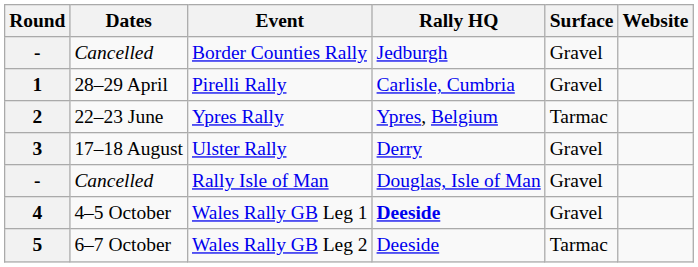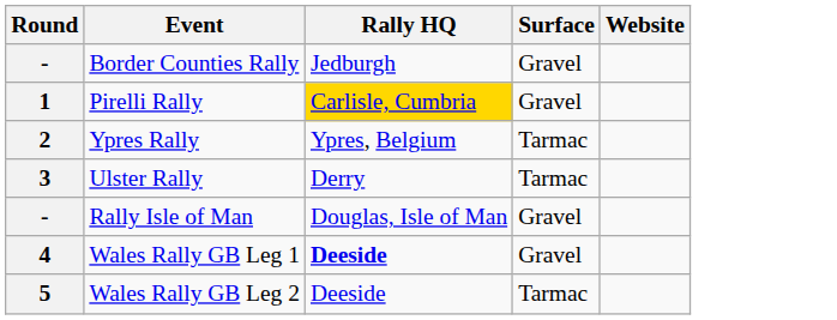- column: Dates | Cancelled | 28–29 April | 22–23 June | 17–18 August | Cancelled | 4–5 October | 6–7 October
Pirelli Rally | Rally HQ: no background -> gold background
Ulster Rally | Surface: Gravel -> Tarmac
